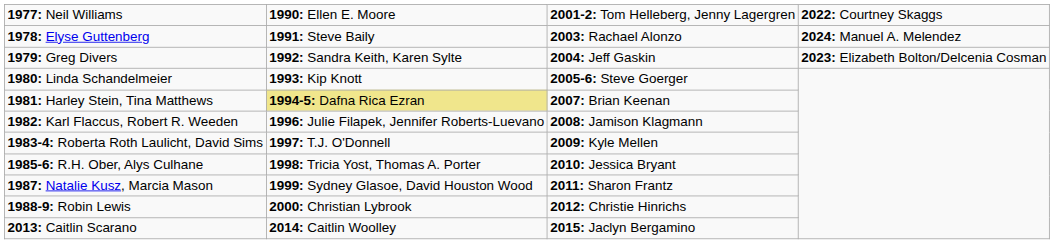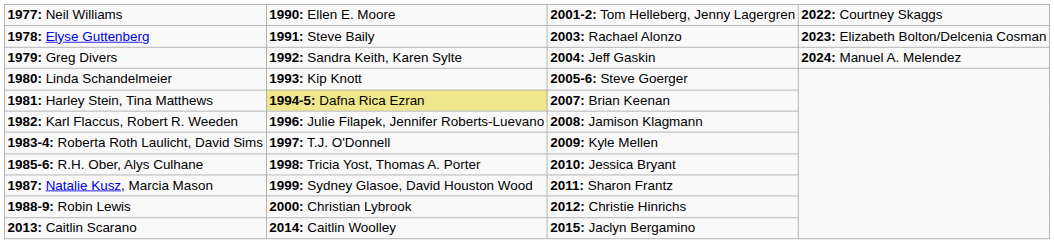1978: Elyse Guttenberg | column 4: 2024: Manuel A. Melendez -> 2023: Elizabeth Bolton/Delcenia Cosman
1979: Greg Divers | column 4: 2023: Elizabeth Bolton/Delcenia Cosman -> 2024: Manuel A. Melendez
